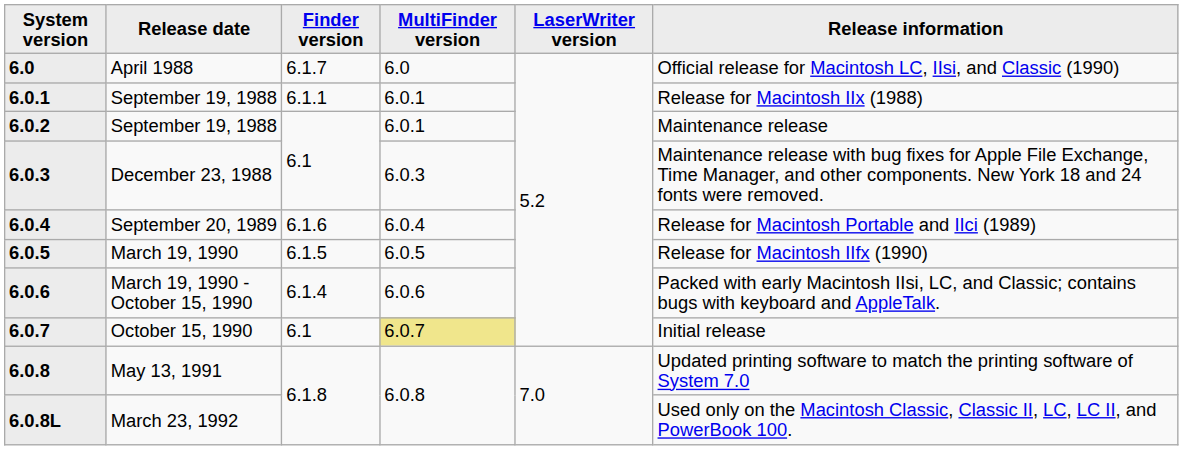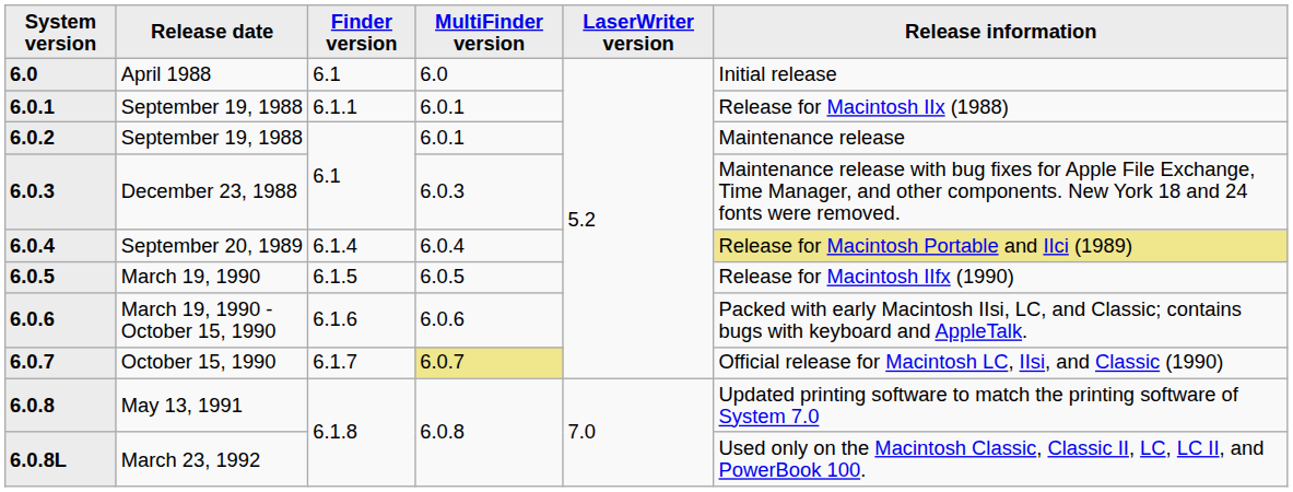April 1988 | Finder version: 6.1.7 -> 6.1
April 1988 | Release information: Official release for Macintosh LC, IIsi, and Classic (1990) -> Initial release
September 20, 1989 | Finder version: 6.1.6 -> 6.1.4
September 20, 1989 | Release information: no background -> khaki background
March 19, 1990 - October 15, 1990 | Finder version: 6.1.4 -> 6.1.6
October 15, 1990 | Finder version: 6.1 -> 6.1.7
October 15, 1990 | Release information: Initial release -> Official release for Macintosh LC, IIsi, and Classic (1990)
